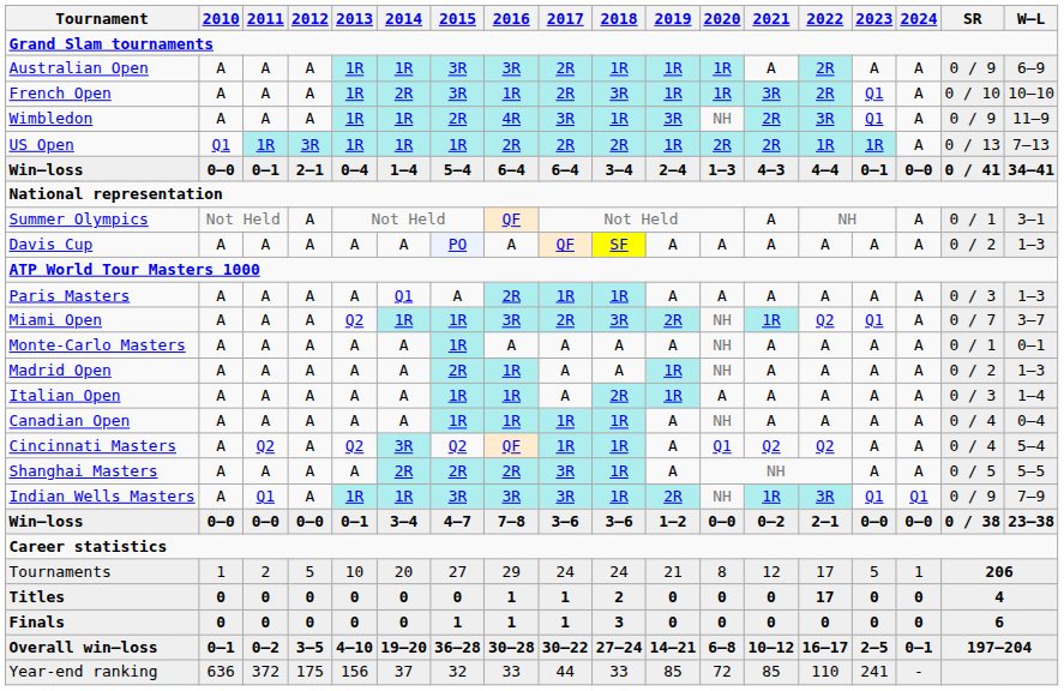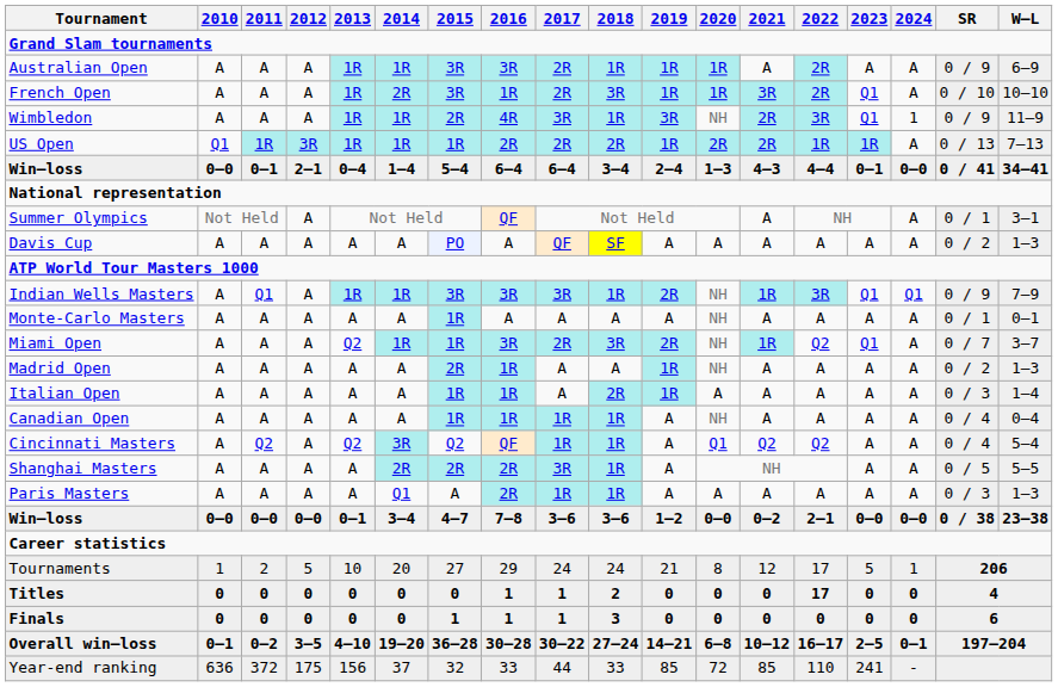Wimbledon | 2024: A -> 1
rows swapped: Indian Wells Masters <-> Paris Masters
rows swapped: Miami Open <-> Monte-Carlo Masters
